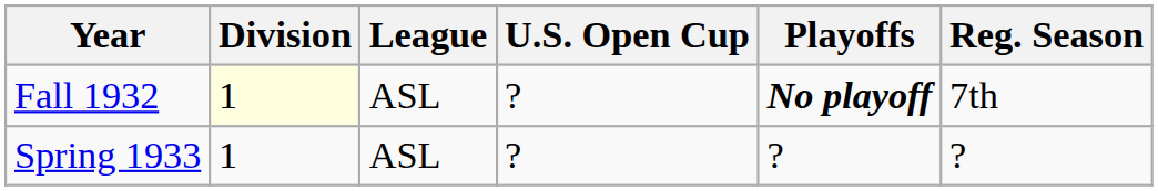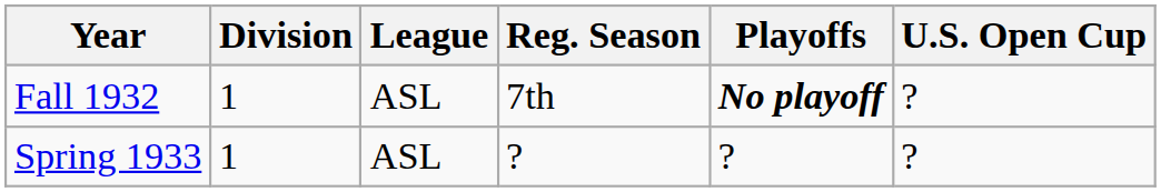columns swapped: Reg. Season <-> U.S. Open Cup
Fall 1932 | Division: lightyellow background -> no background
